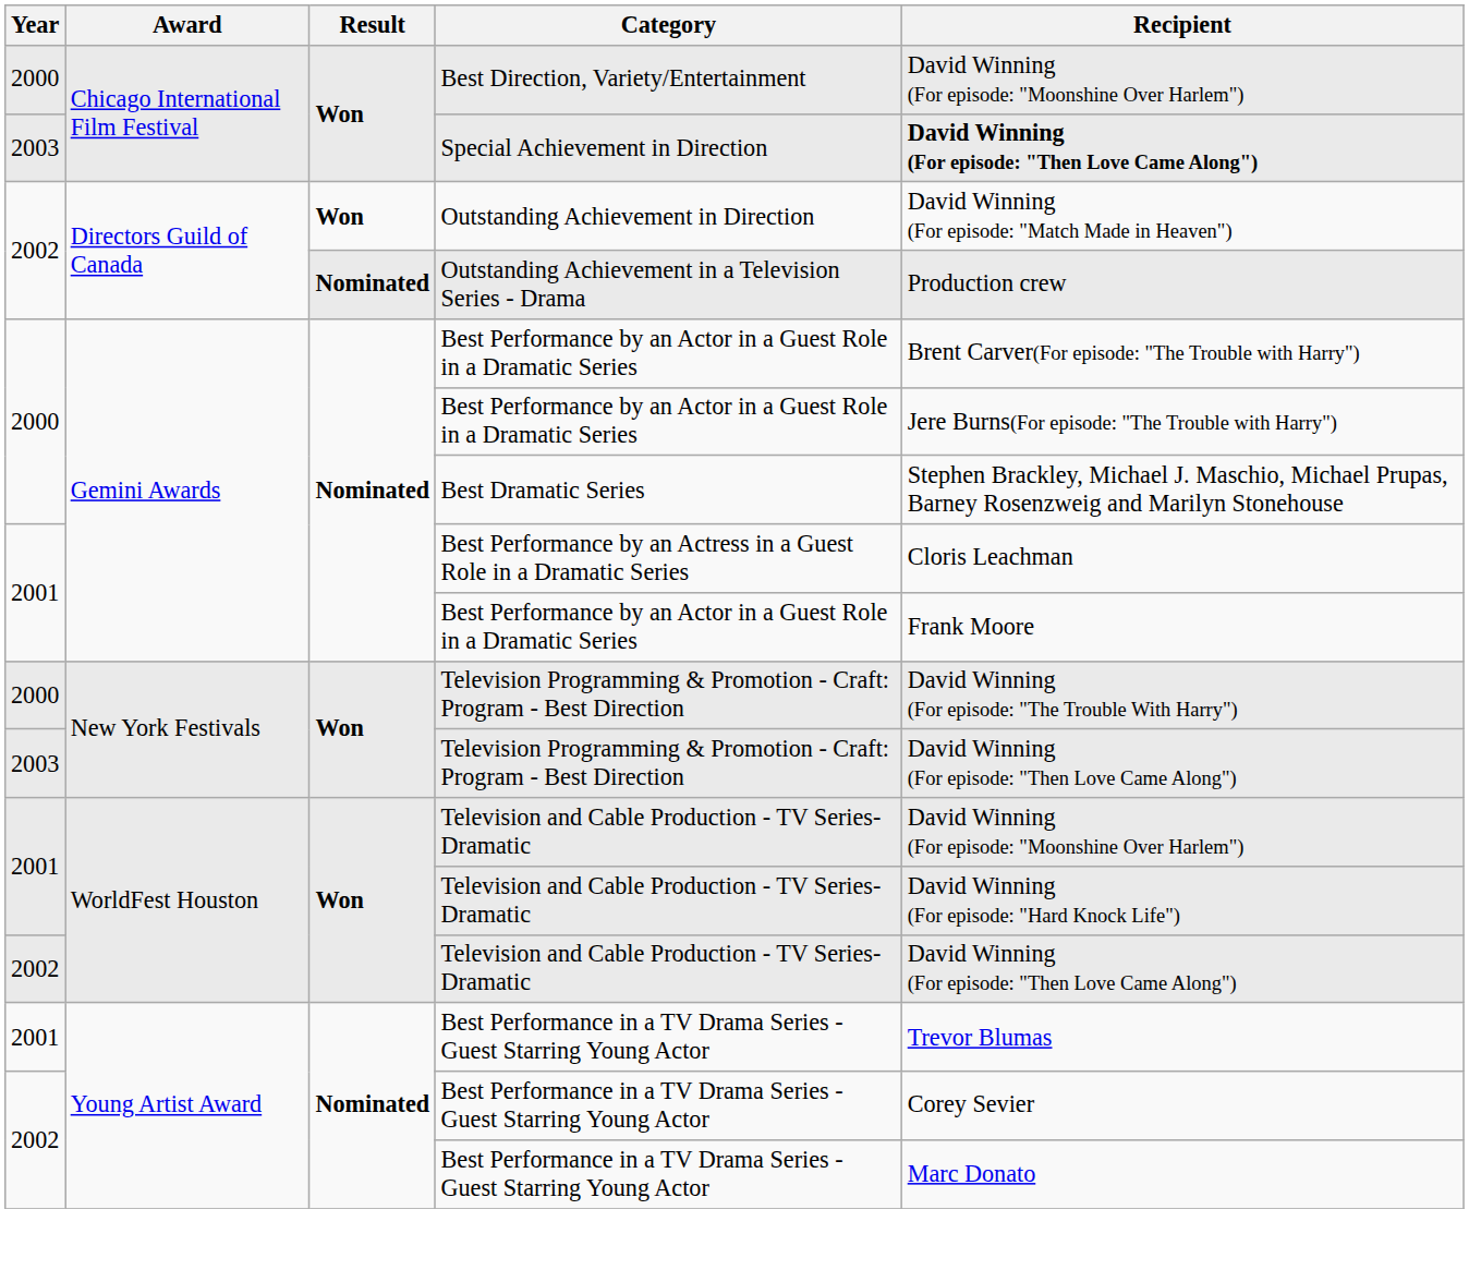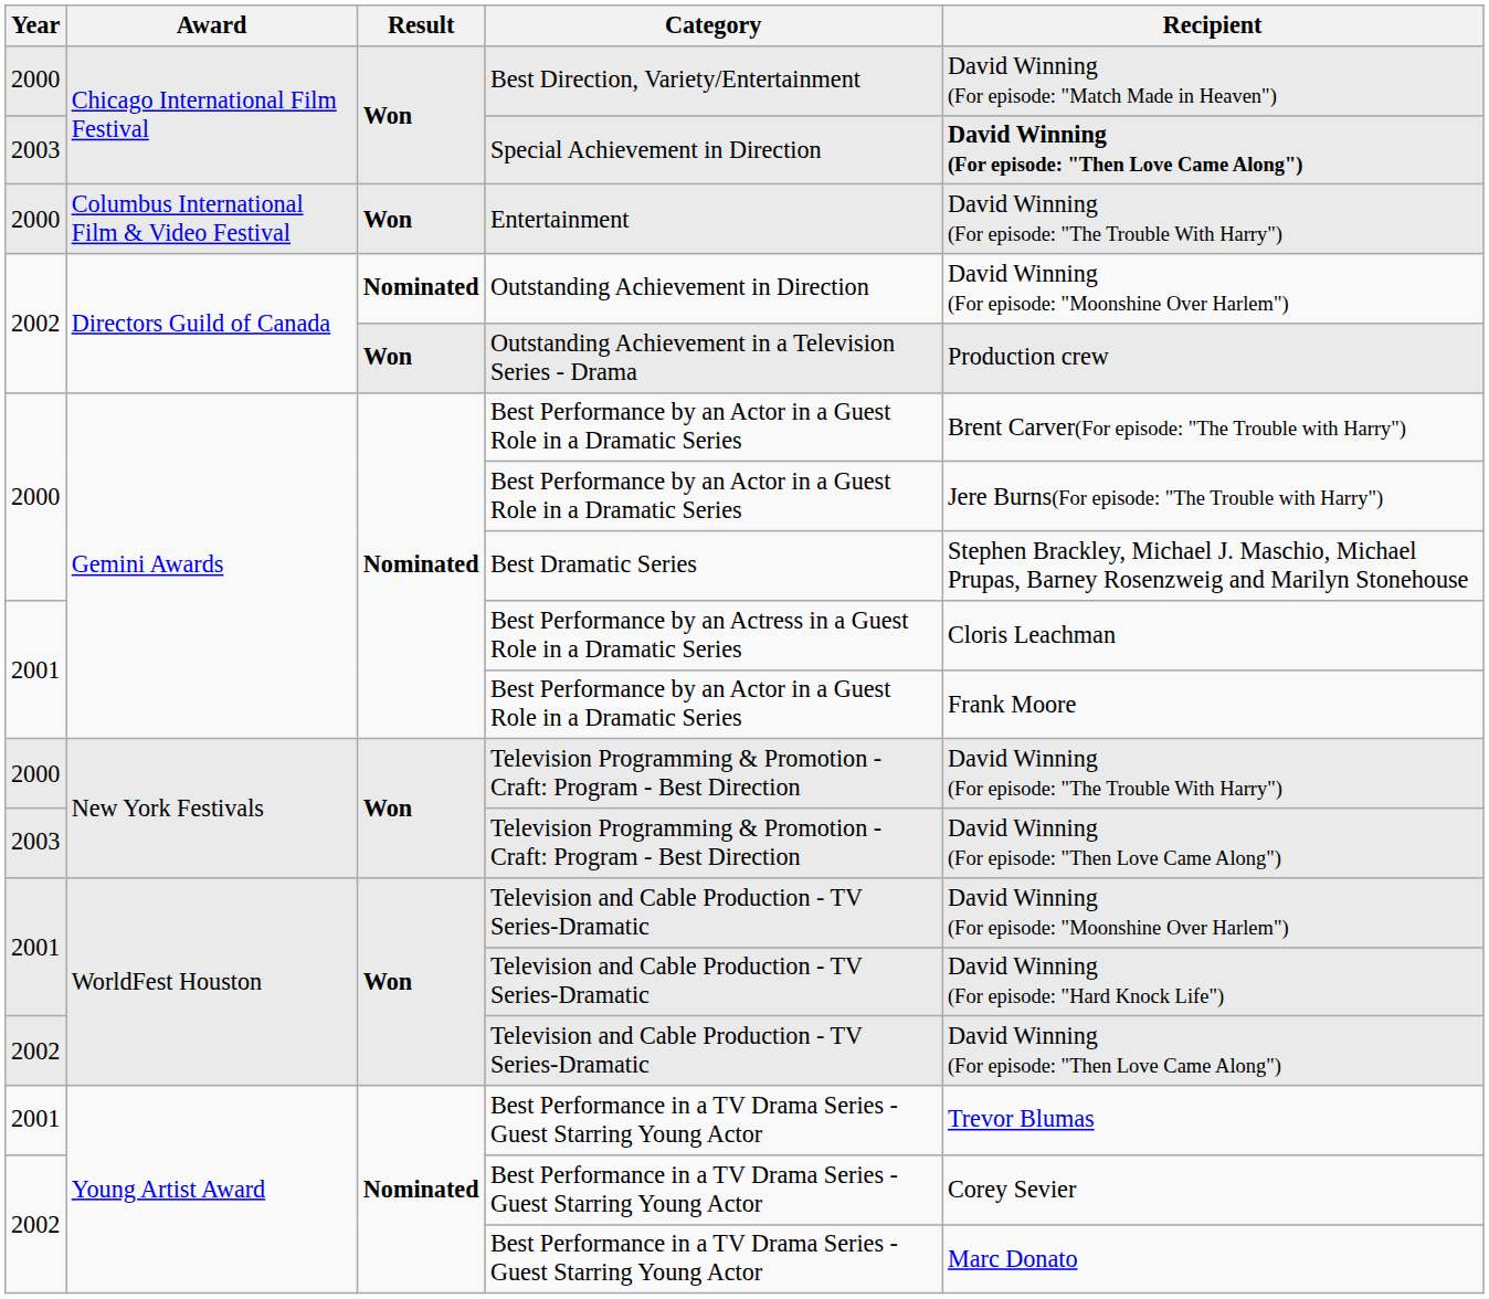Best Direction, Variety/Entertainment | Recipient: David Winning (For episode: "Moonshine Over Harlem") -> David Winning (For episode: "Match Made in Heaven")
+ row: 2000 | Columbus International Film & Video Festival | Won | Entertainment | David Winning (For episode: "The Trouble With Harry")
Outstanding Achievement in Direction | Result: Won -> Nominated
Outstanding Achievement in Direction | Recipient: David Winning (For episode: "Match Made in Heaven") -> David Winning (For episode: "Moonshine Over Harlem")
Outstanding Achievement in a Television Series - Drama | Result: Nominated -> Won
